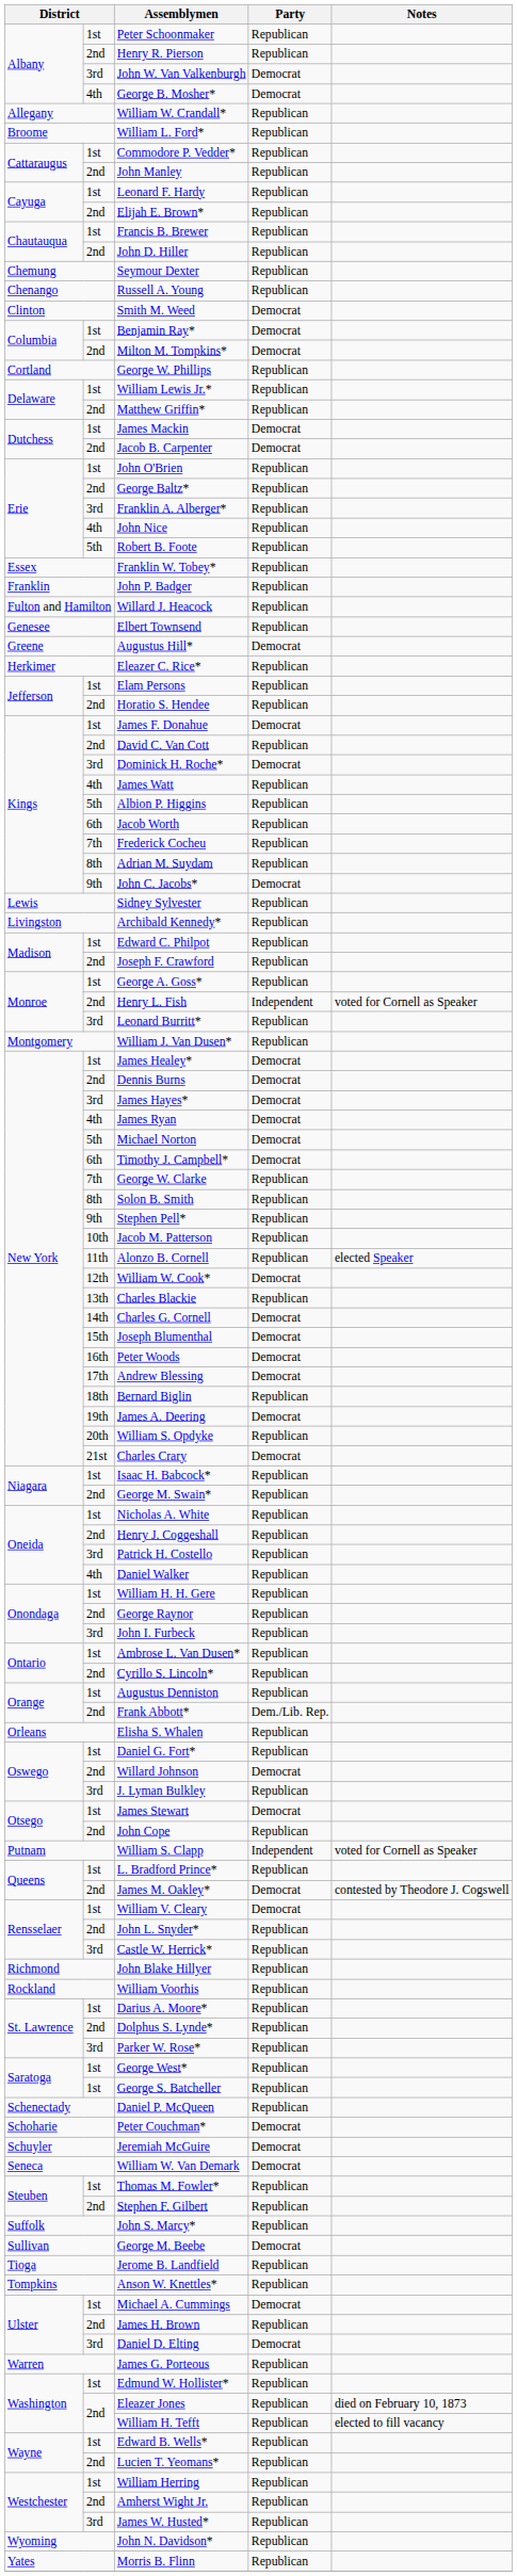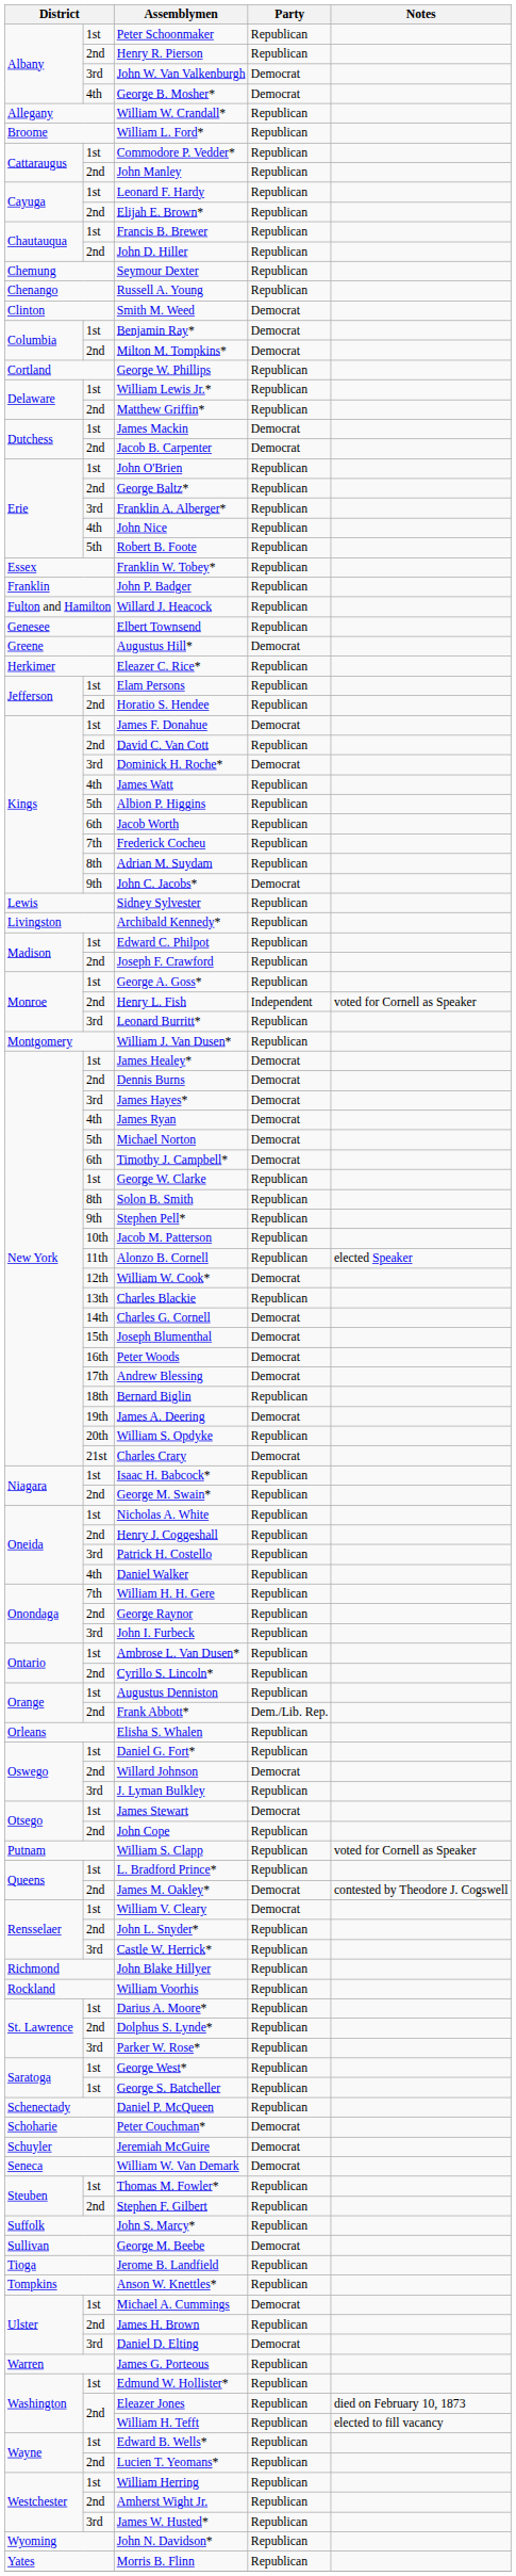George W. Clarke | column 2: 7th -> 1st
William H. H. Gere | column 2: 1st -> 7th
William S. Clapp | Party: Independent -> Republican
